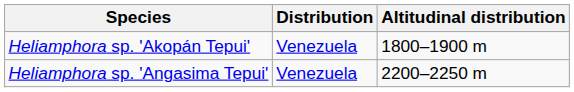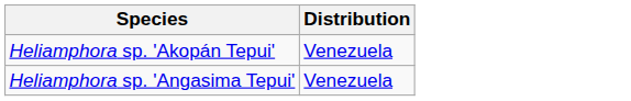- column: Altitudinal distribution | 1800–1900 m | 2200–2250 m
